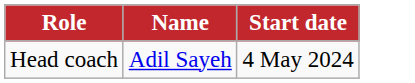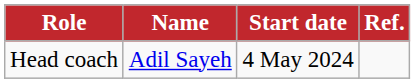+ column: Ref.
